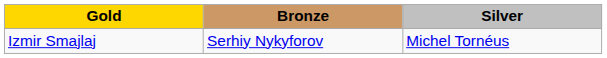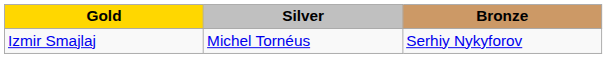columns swapped: Silver <-> Bronze
